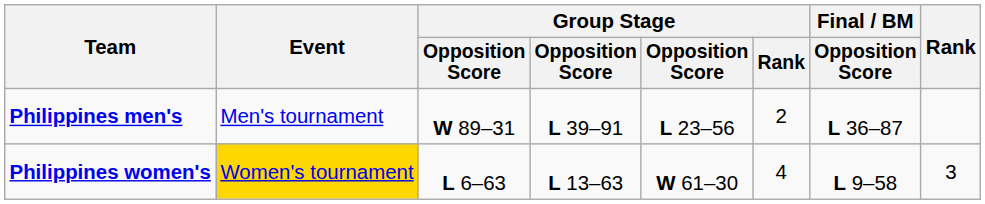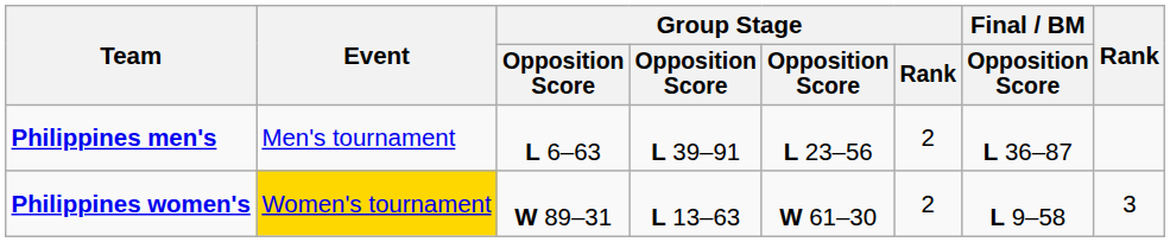Philippines men's | column 3: W 89–31 -> L 6–63
Philippines women's | column 3: L 6–63 -> W 89–31
Philippines women's | Group Stage / Rank: 4 -> 2
